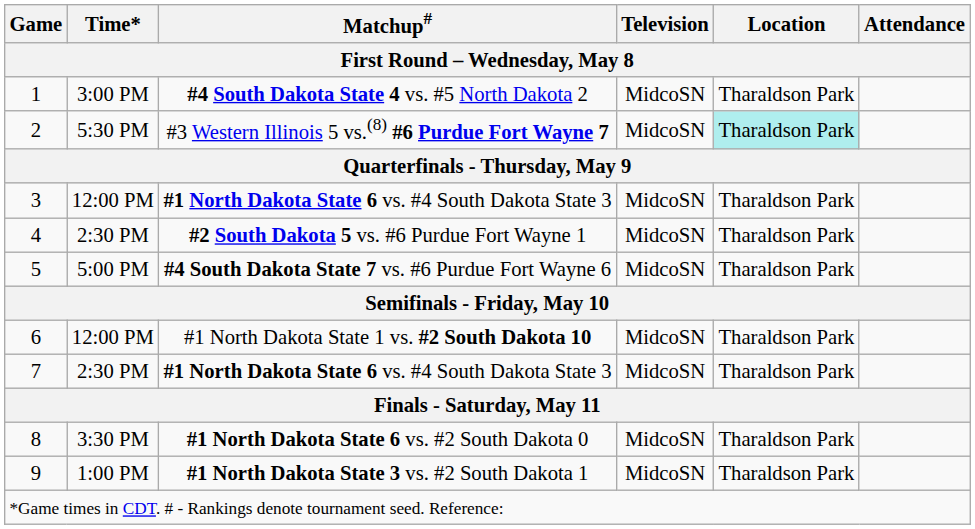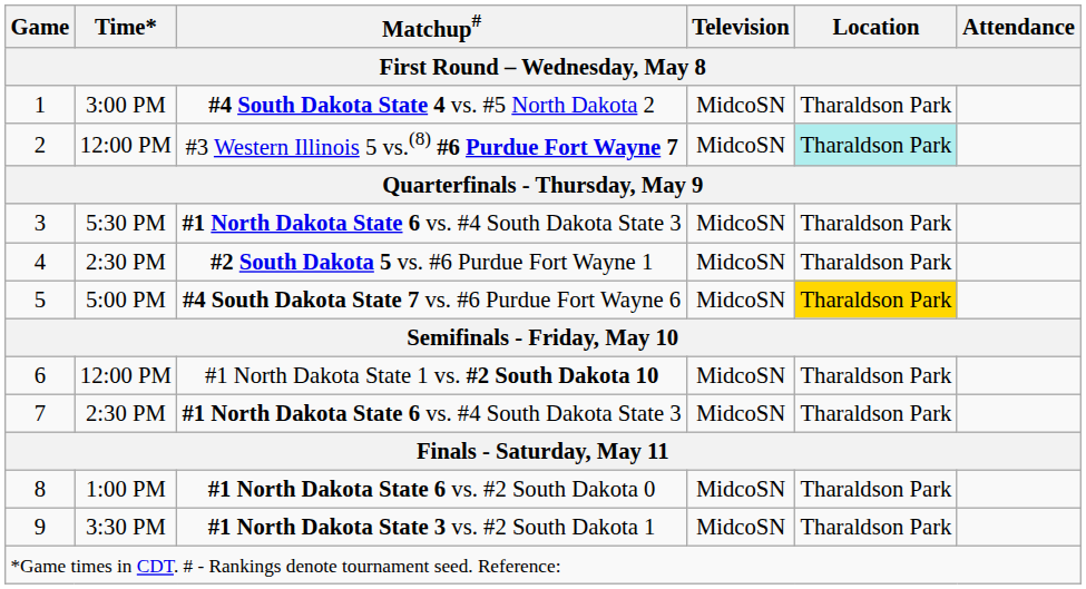#3 Western Illinois 5 vs.(8) #6 Purdue Fort Wayne 7 | Time*: 5:30 PM -> 12:00 PM
3 / #1 North Dakota State 6 vs. #4 South Dakota State 3 | Time*: 12:00 PM -> 5:30 PM
#4 South Dakota State 7 vs. #6 Purdue Fort Wayne 6 | Location: no background -> gold background
#1 North Dakota State 6 vs. #2 South Dakota 0 | Time*: 3:30 PM -> 1:00 PM
#1 North Dakota State 3 vs. #2 South Dakota 1 | Time*: 1:00 PM -> 3:30 PM
